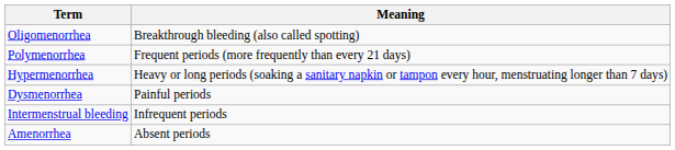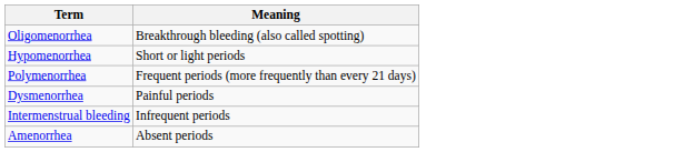+ row: Hypomenorrhea | Short or light periods
- row: Hypermenorrhea | Heavy or long periods (soaking a sanitary napkin or tampon every hour, menstruating longer than 7 days)
